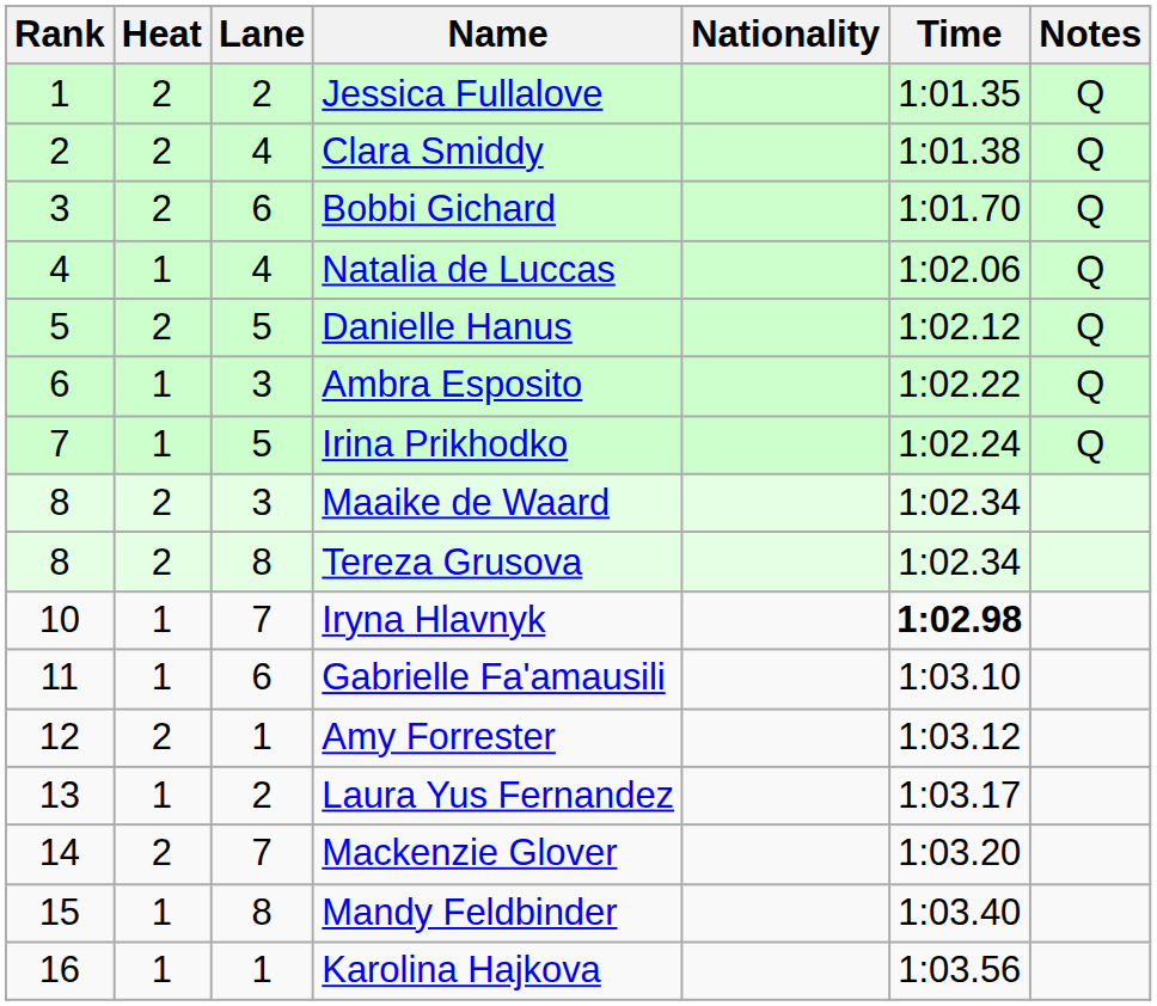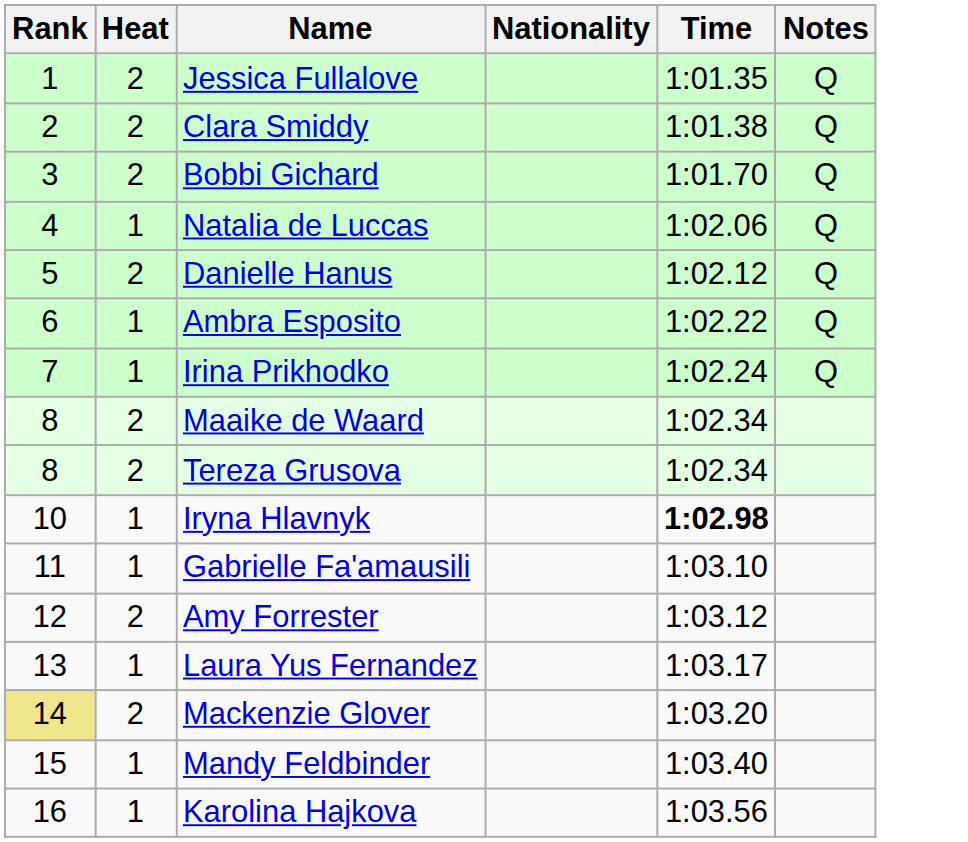- column: Lane | 2 | 4 | 6 | 4 | 5 | 3 | 5 | 3 | 8 | 7 | 6 | 1 | 2 | 7 | 8 | 1
Mackenzie Glover | Rank: no background -> khaki background
